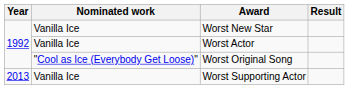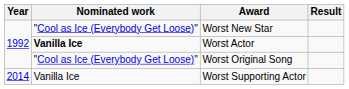Worst New Star | Nominated work: Vanilla Ice -> "Cool as Ice (Everybody Get Loose)"
Worst Actor | Nominated work: normal -> bold
Worst Supporting Actor | Year: 2013 -> 2014
